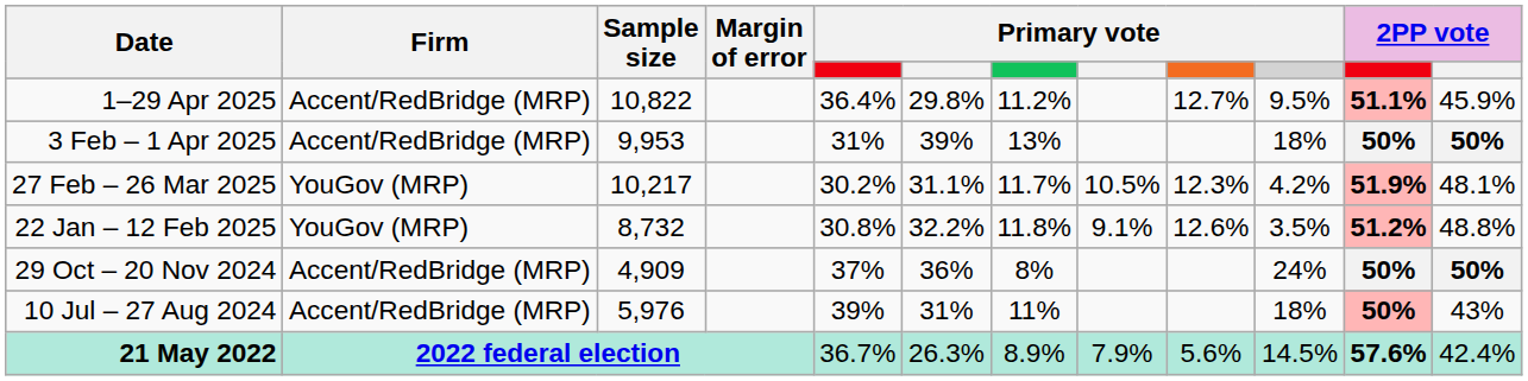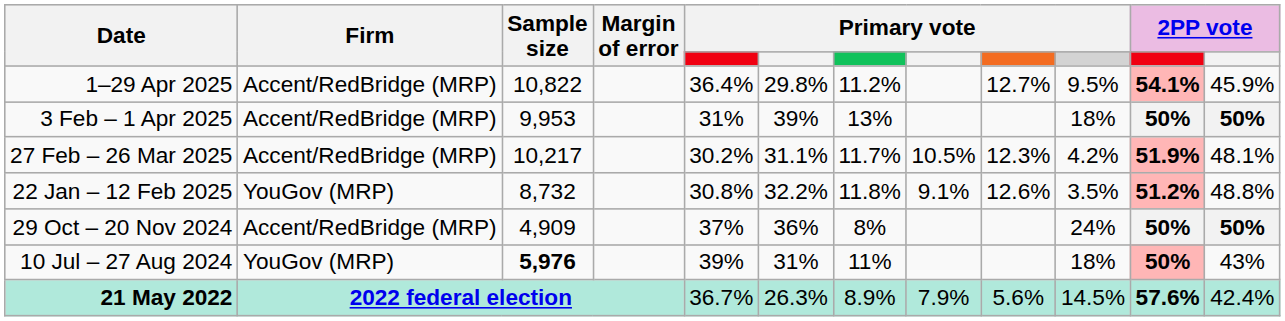1–29 Apr 2025 | column 11: 51.1% -> 54.1%
27 Feb – 26 Mar 2025 | Firm: YouGov (MRP) -> Accent/RedBridge (MRP)
10 Jul – 27 Aug 2024 | Firm: Accent/RedBridge (MRP) -> YouGov (MRP)
10 Jul – 27 Aug 2024 | Sample size: normal -> bold
